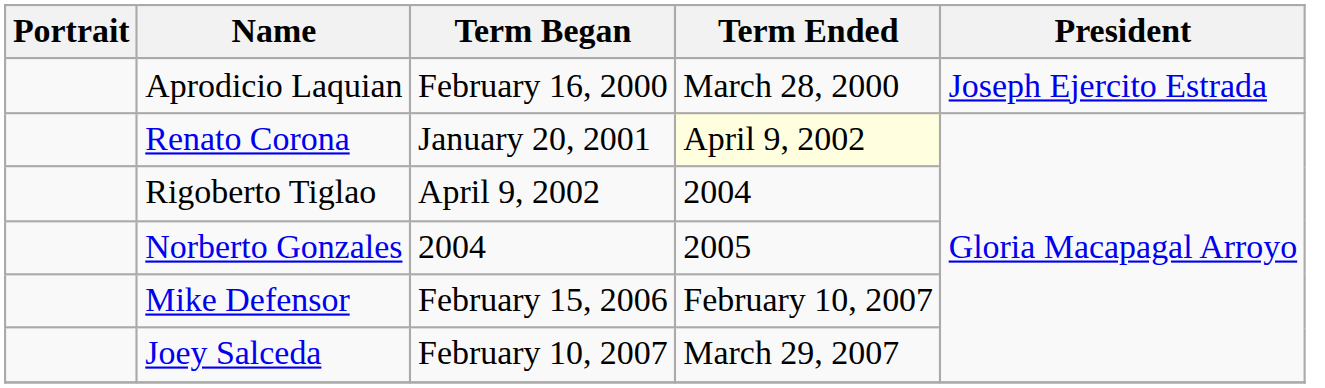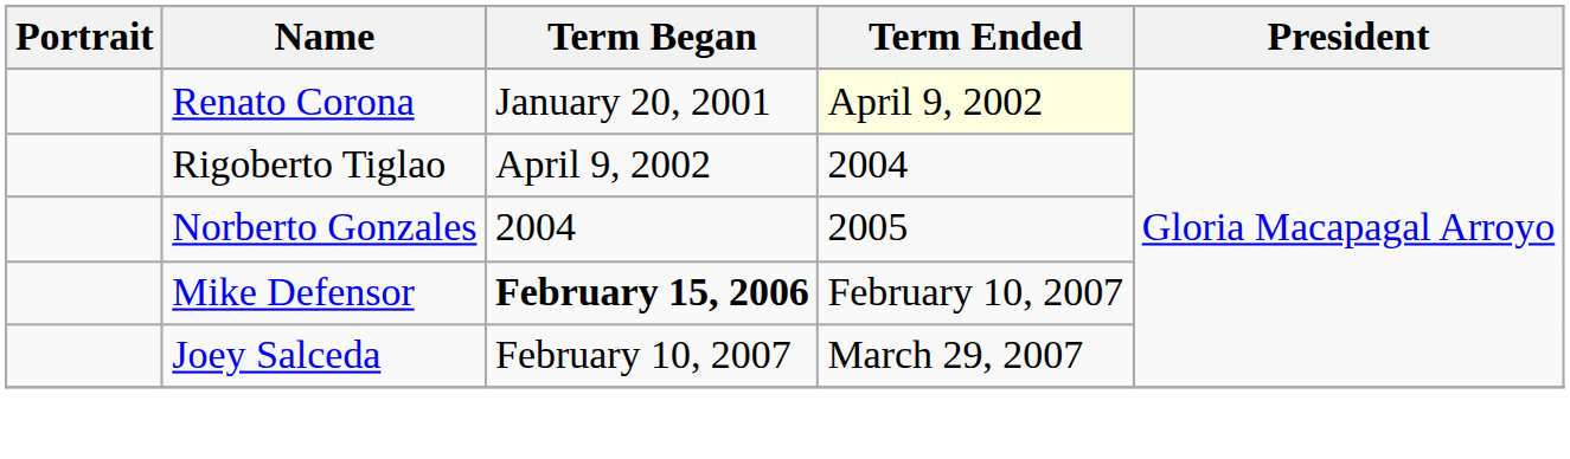- row: Aprodicio Laquian | February 16, 2000 | March 28, 2000 | Joseph Ejercito Estrada
Mike Defensor | Term Began: normal -> bold
